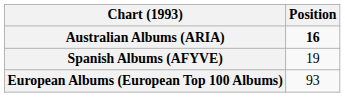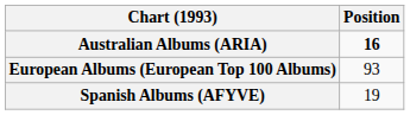rows swapped: European Albums (European Top 100 Albums) <-> Spanish Albums (AFYVE)
